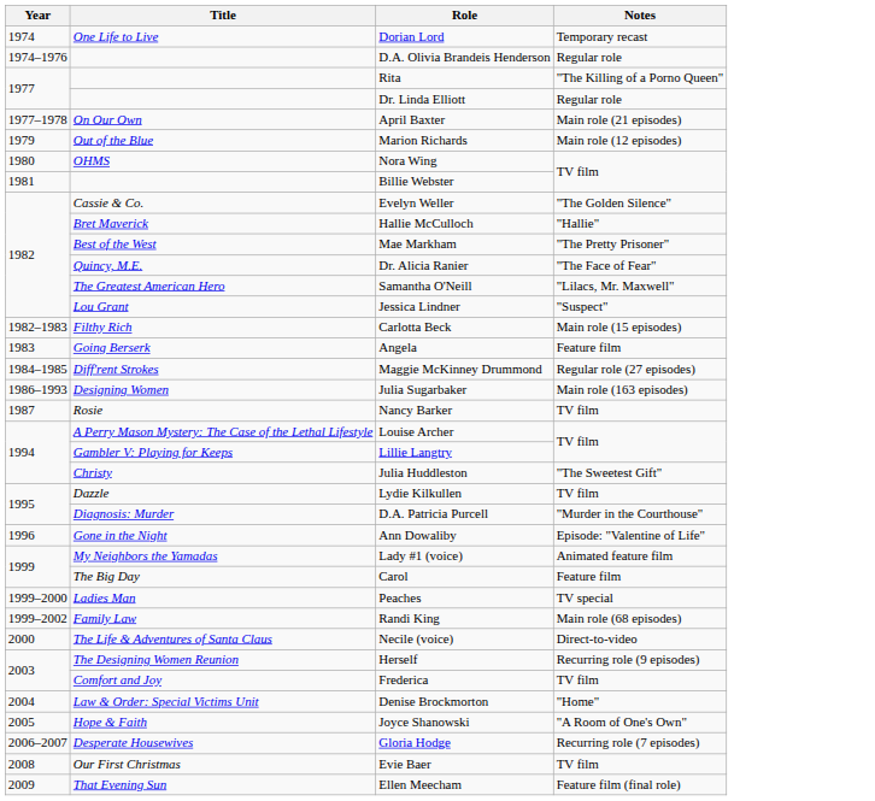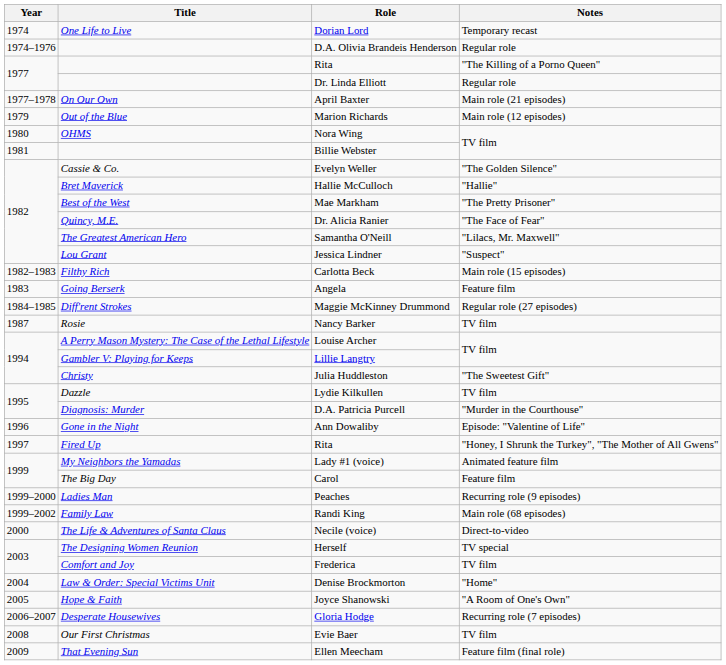- row: 1986–1993 | Designing Women | Julia Sugarbaker | Main role (163 episodes)
+ row: 1997 | Fired Up | Rita | "Honey, I Shrunk the Turkey", "The Mother of All Gwens"
Peaches | Notes: TV special -> Recurring role (9 episodes)
Herself | Notes: Recurring role (9 episodes) -> TV special
